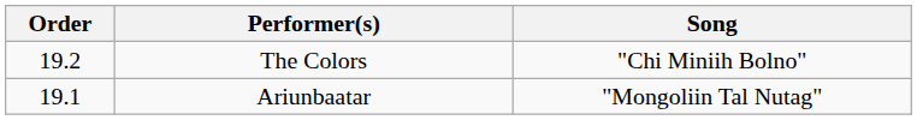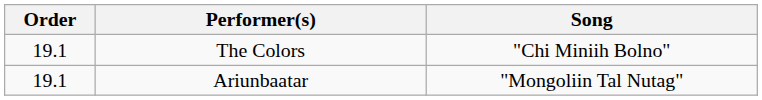The Colors | Order: 19.2 -> 19.1
